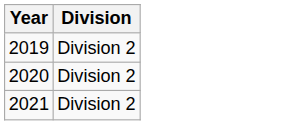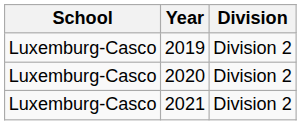+ column: School | Luxemburg-Casco | Luxemburg-Casco | Luxemburg-Casco
